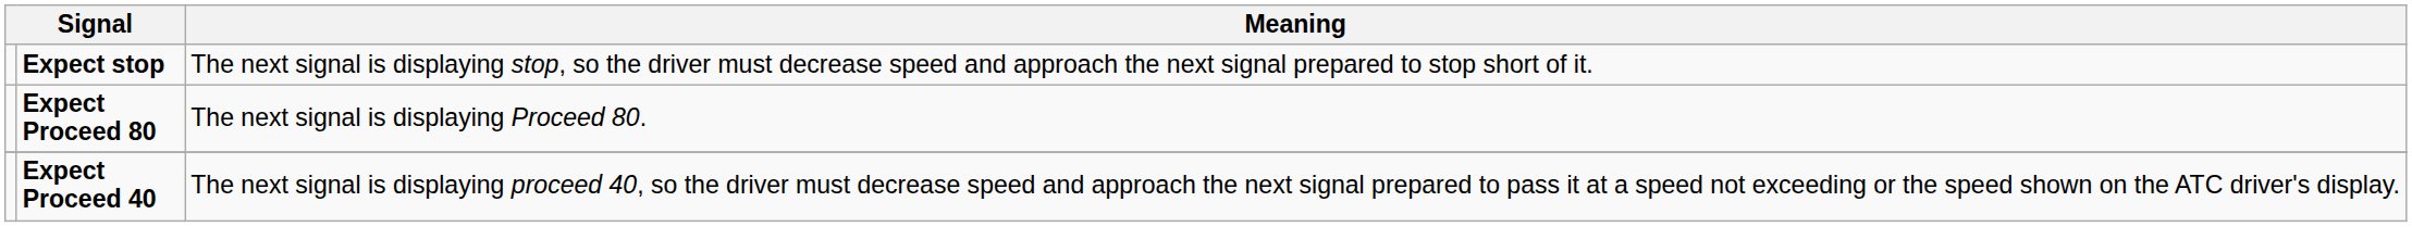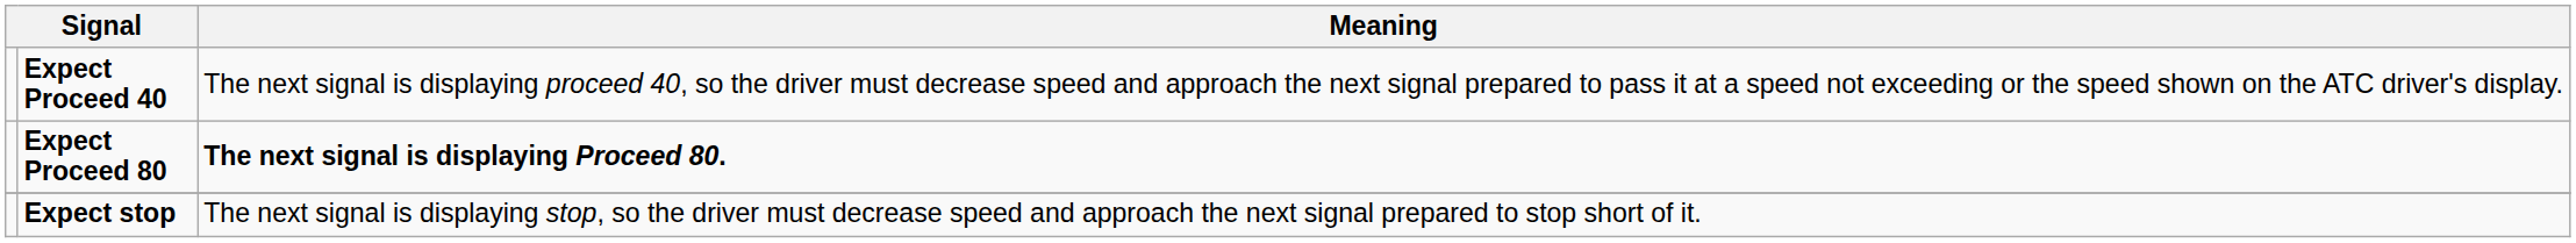rows swapped: Expect stop <-> Expect Proceed 40
Expect Proceed 80 | Meaning: normal -> bold
